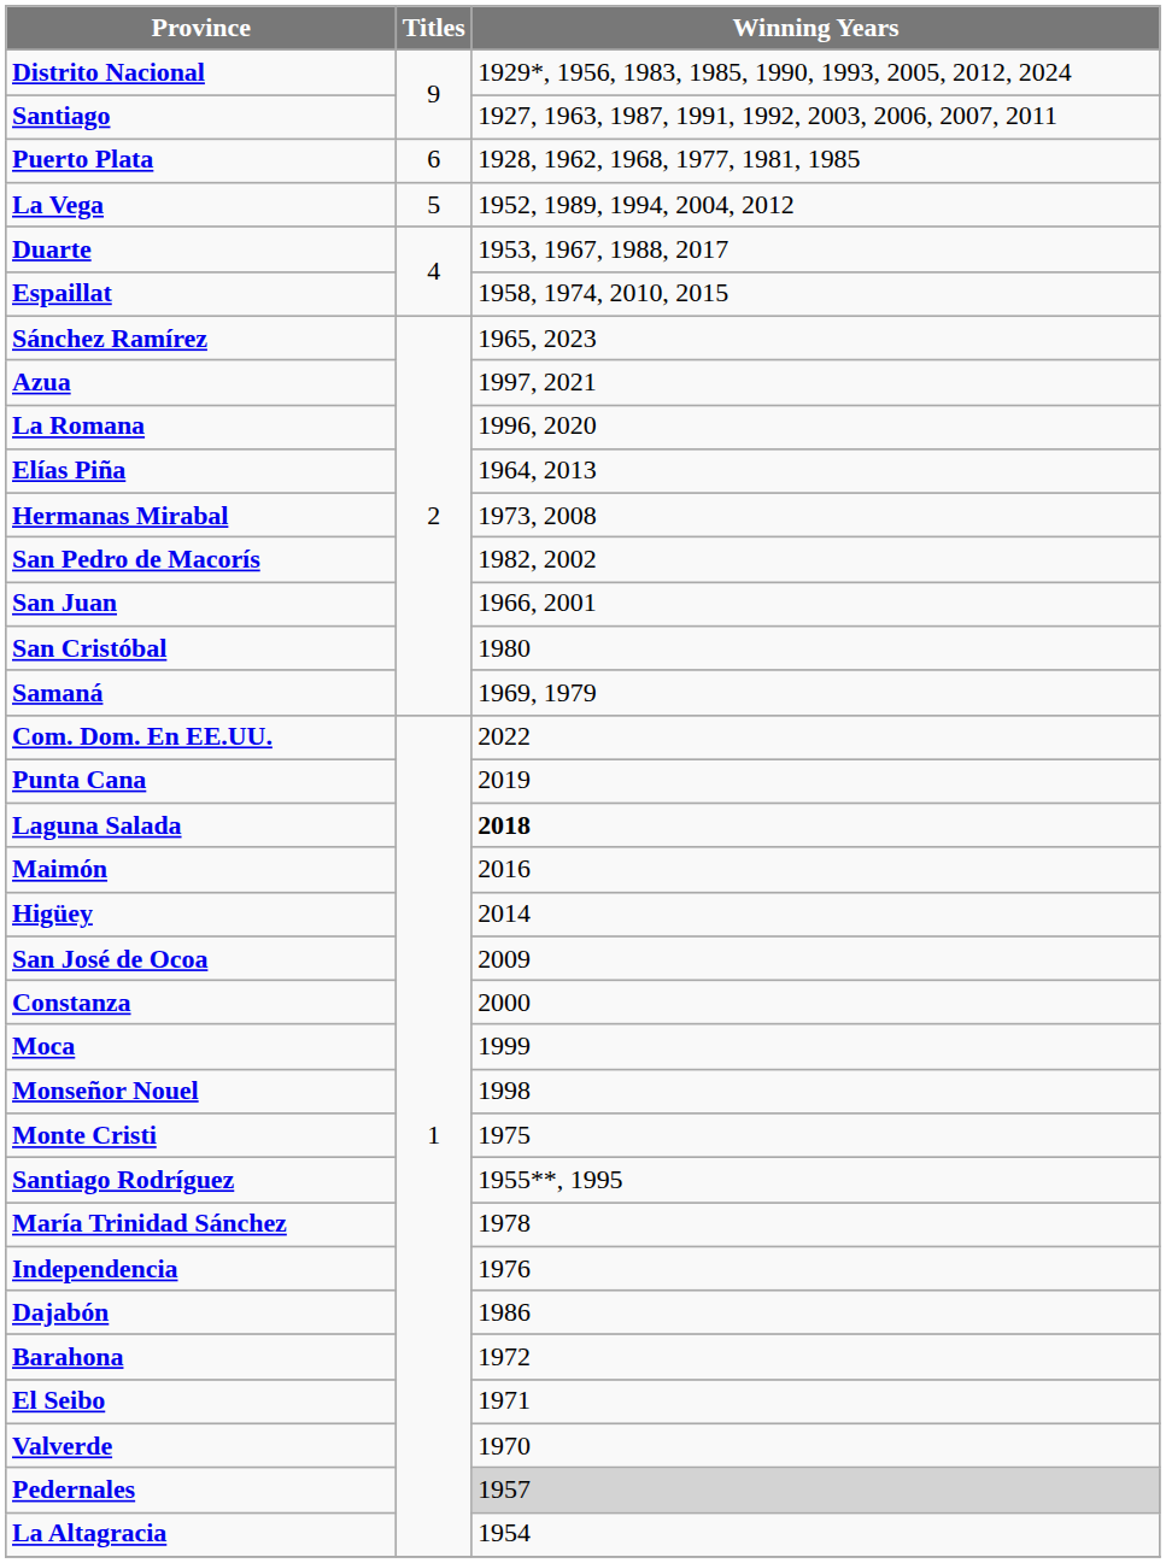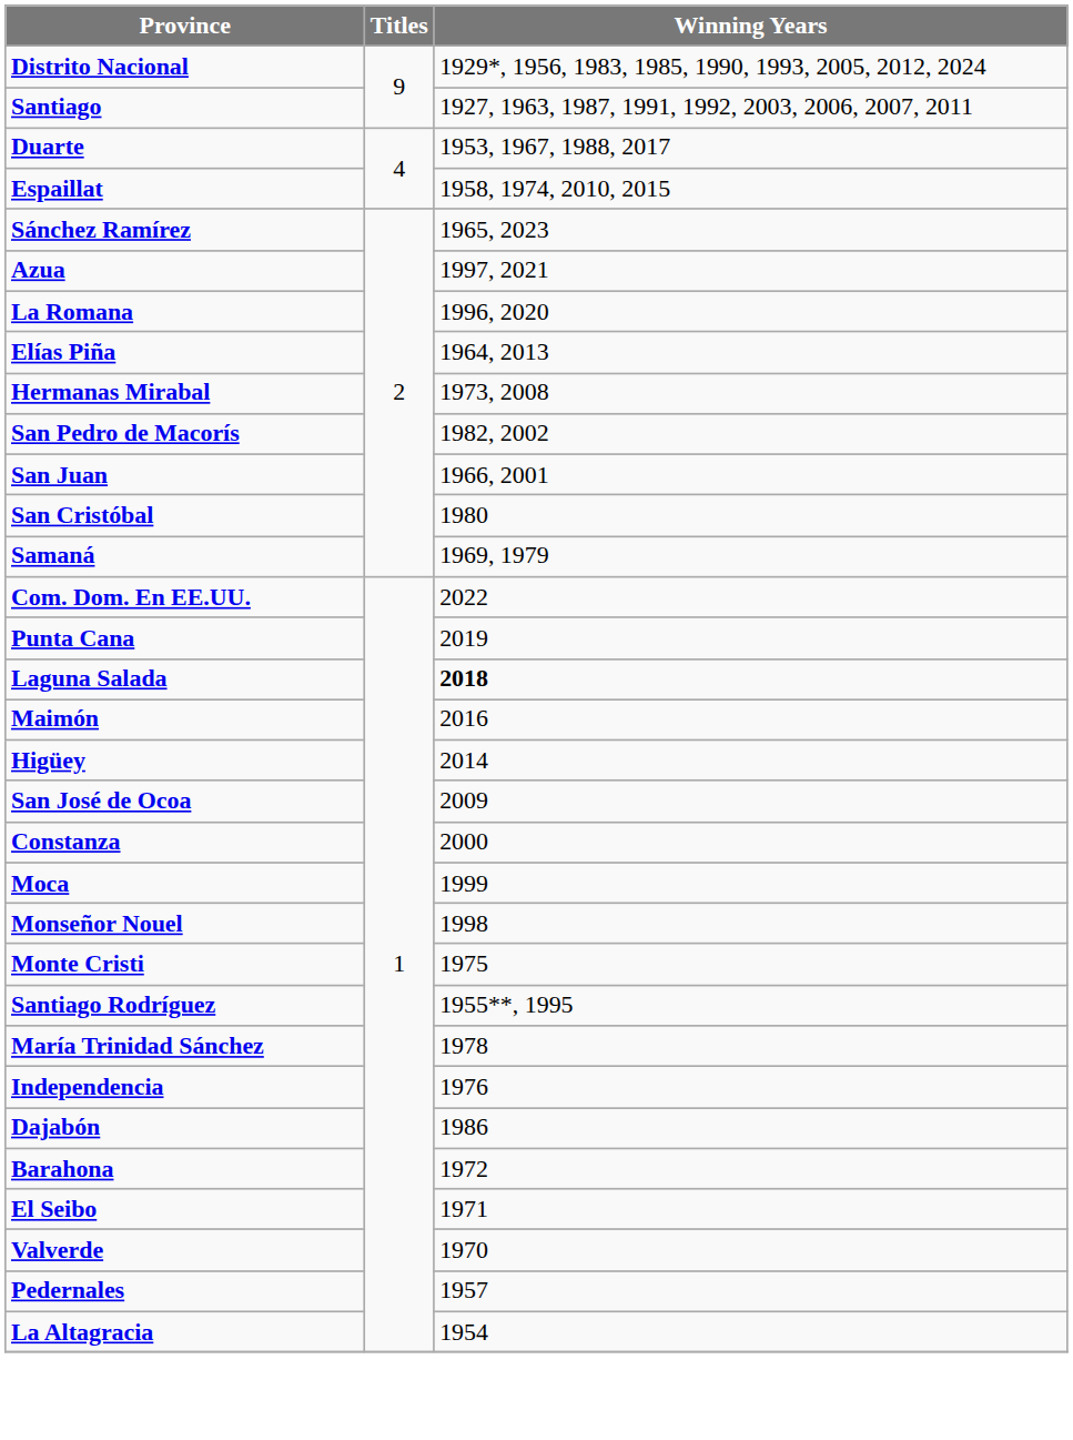- row: Puerto Plata | 6 | 1928, 1962, 1968, 1977, 1981, 1985
- row: La Vega | 5 | 1952, 1989, 1994, 2004, 2012
Pedernales | Winning Years: lightgrey background -> no background
